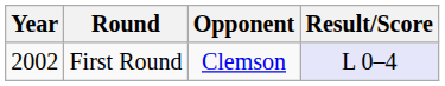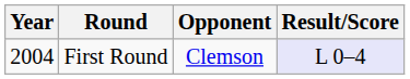First Round | Year: 2002 -> 2004
